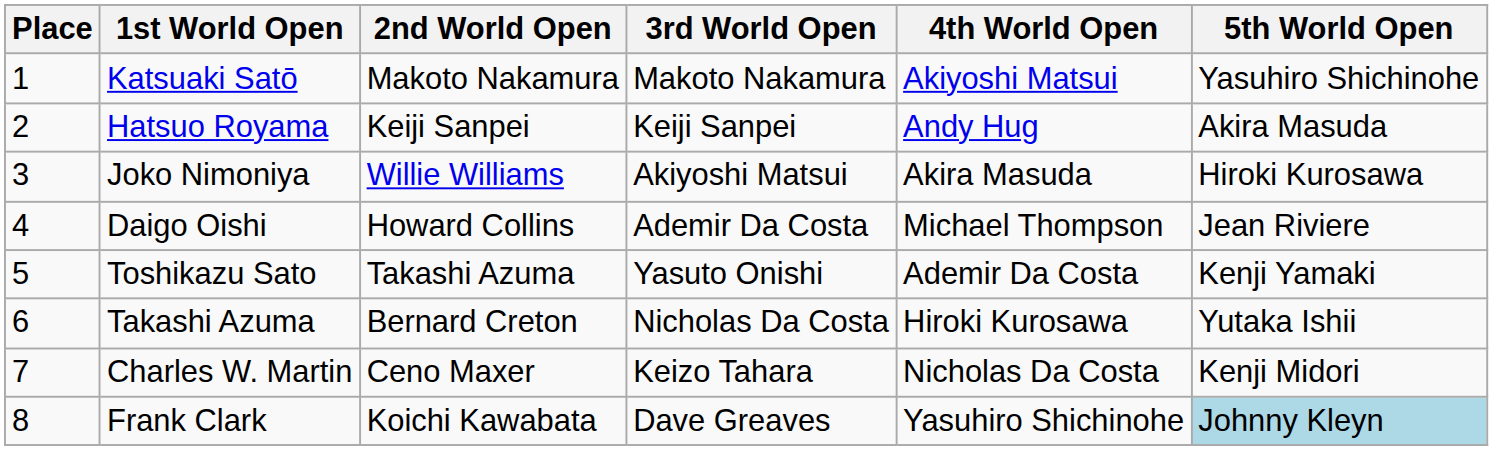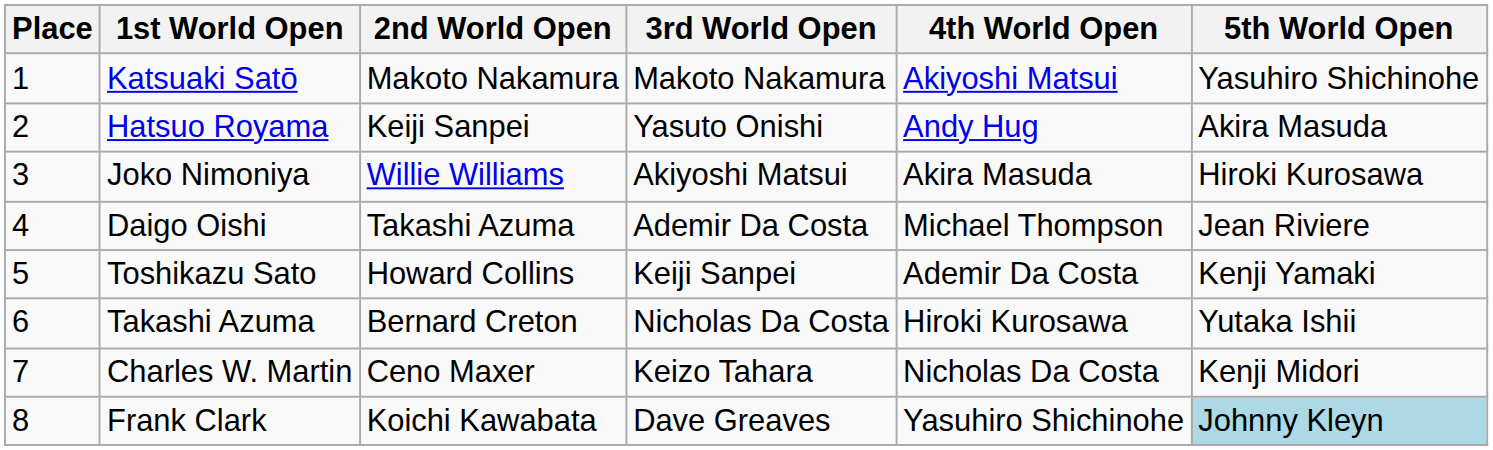Hatsuo Royama | 3rd World Open: Keiji Sanpei -> Yasuto Onishi
Daigo Oishi | 2nd World Open: Howard Collins -> Takashi Azuma
Toshikazu Sato | 2nd World Open: Takashi Azuma -> Howard Collins
Toshikazu Sato | 3rd World Open: Yasuto Onishi -> Keiji Sanpei
